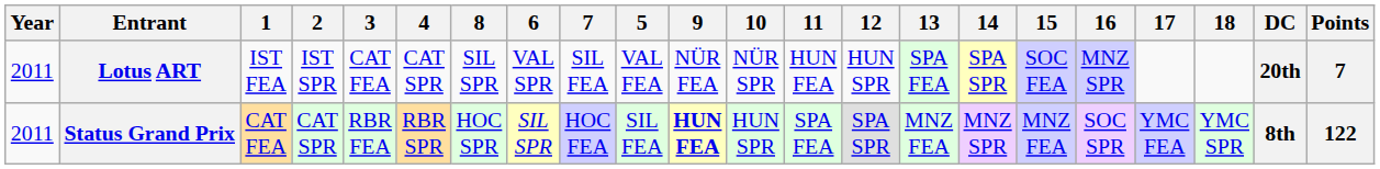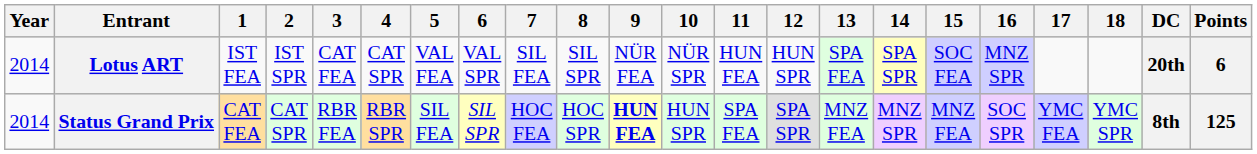columns swapped: 5 <-> 8
Lotus ART | Year: 2011 -> 2014
Lotus ART | Points: 7 -> 6
Status Grand Prix | Year: 2011 -> 2014
Status Grand Prix | Points: 122 -> 125
